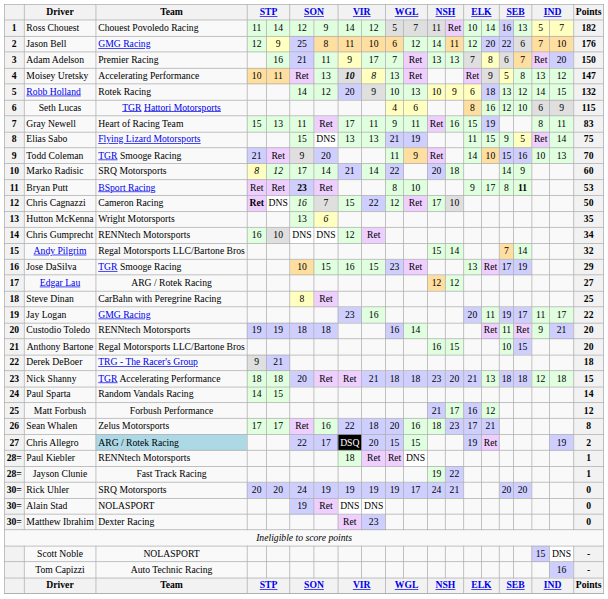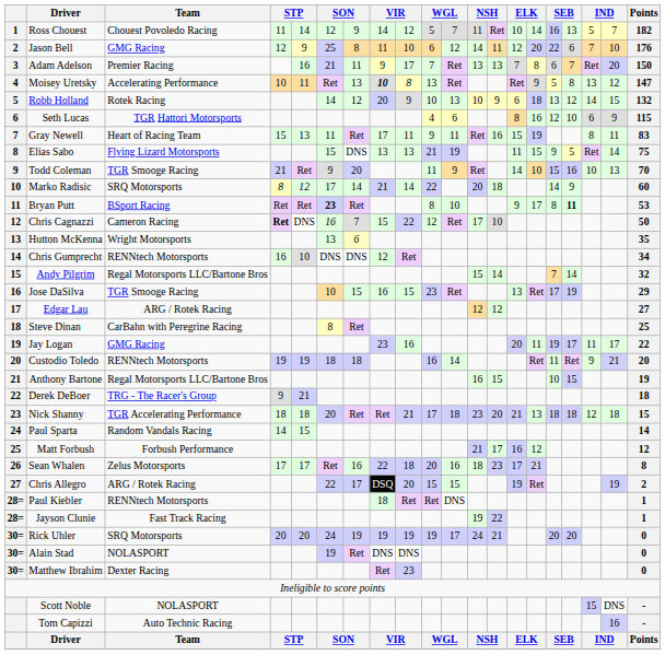Anthony Bartone | Points: 20 -> 19
Nick Shanny | column 10: 18 -> 17
Chris Allegro | Team: lightblue background -> no background
